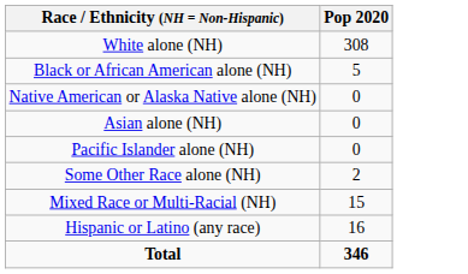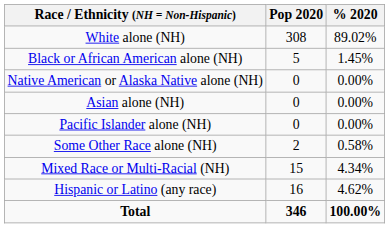+ column: % 2020 | 89.02% | 1.45% | 0.00% | 0.00% | 0.00% | 0.58% | 4.34% | 4.62% | 100.00%
